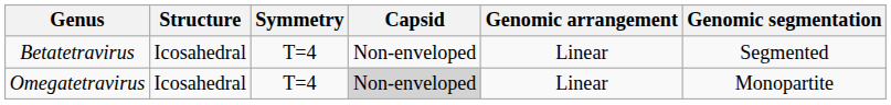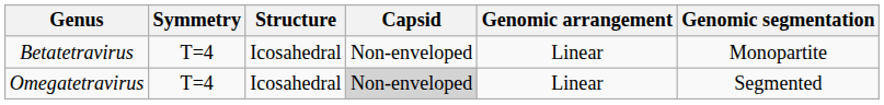columns swapped: Structure <-> Symmetry
Betatetravirus | Genomic segmentation: Segmented -> Monopartite
Omegatetravirus | Genomic segmentation: Monopartite -> Segmented
